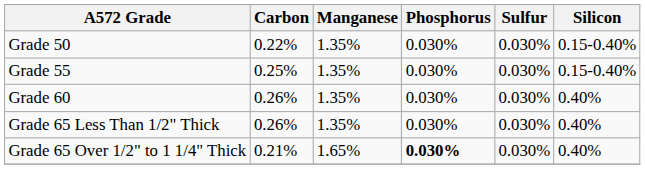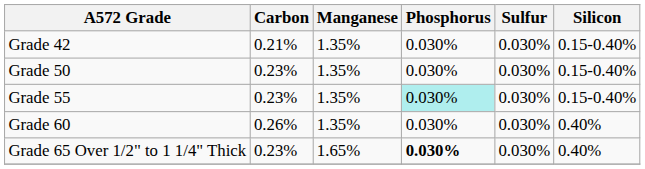+ row: Grade 42 | 0.21% | 1.35% | 0.030% | 0.030% | 0.15-0.40%
Grade 50 | Carbon: 0.22% -> 0.23%
Grade 55 | Carbon: 0.25% -> 0.23%
Grade 55 | Phosphorus: no background -> paleturquoise background
- row: Grade 65 Less Than 1/2" Thick | 0.26% | 1.35% | 0.030% | 0.030% | 0.40%
Grade 65 Over 1/2" to 1 1/4" Thick | Carbon: 0.21% -> 0.23%
